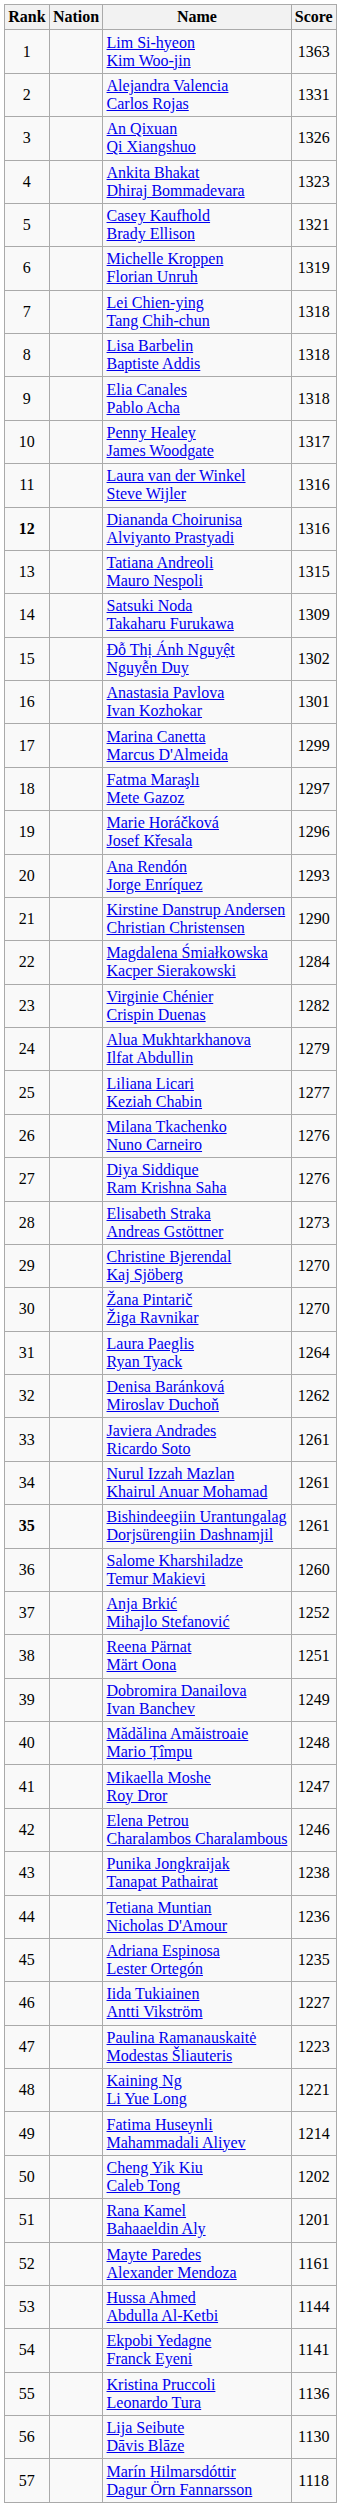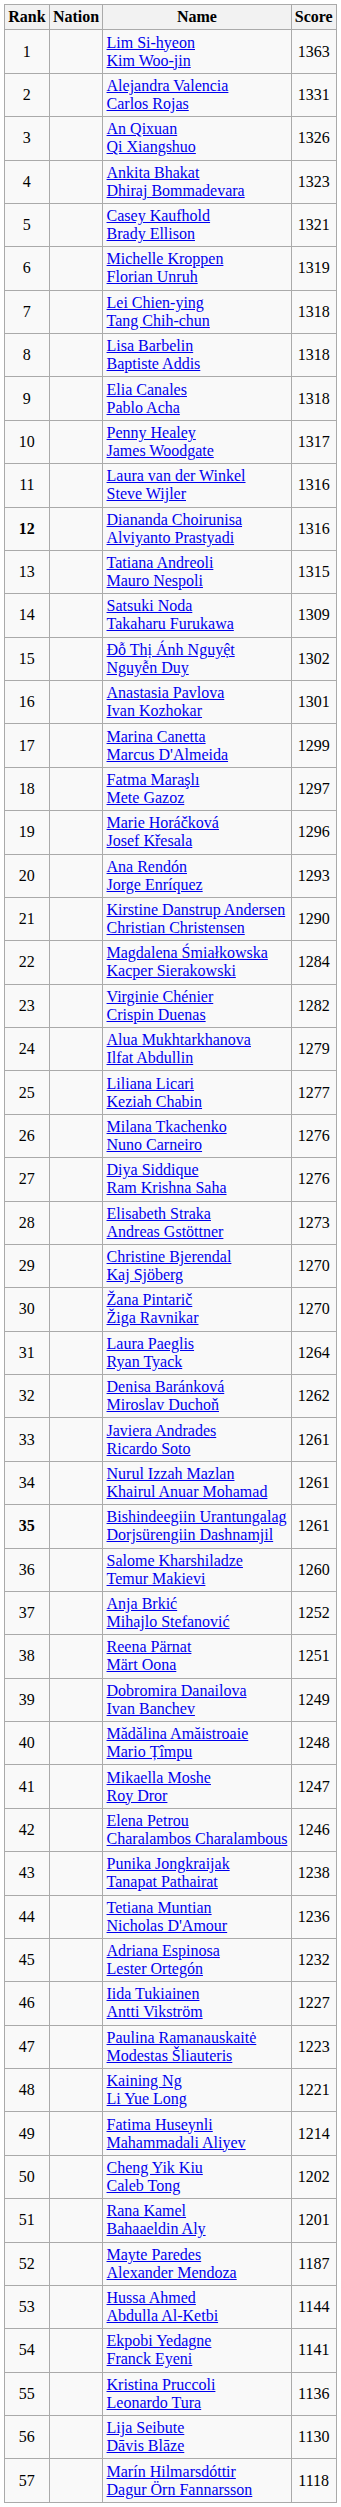Adriana Espinosa Lester Ortegón | Score: 1235 -> 1232
Mayte Paredes Alexander Mendoza | Score: 1161 -> 1187
